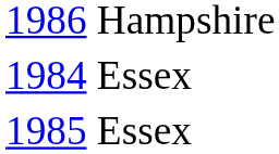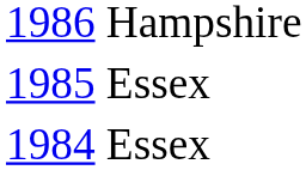rows swapped: 1985 <-> 1984
